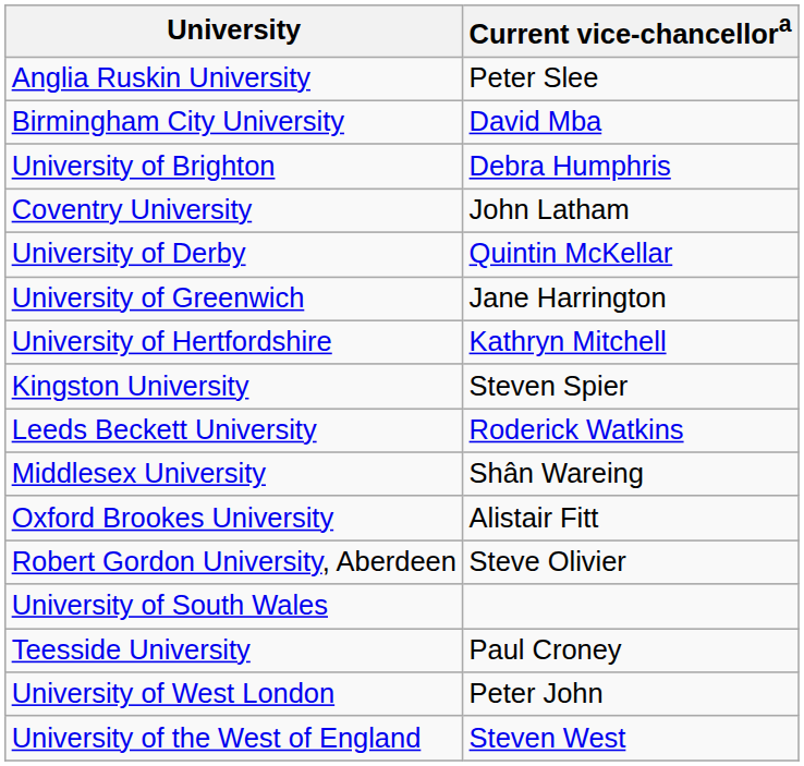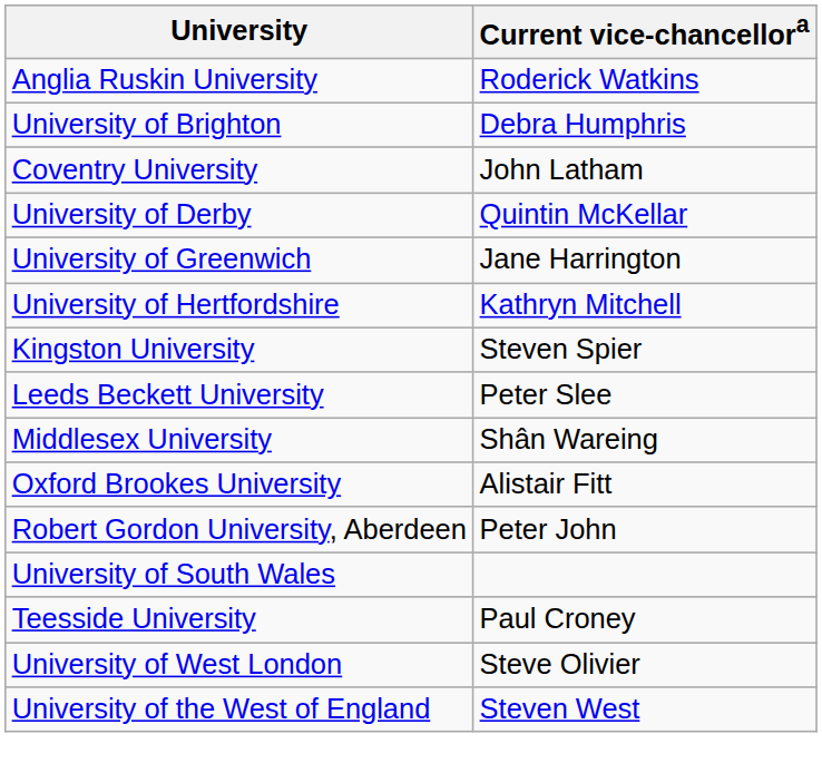Anglia Ruskin University | Current vice-chancellora: Peter Slee -> Roderick Watkins
- row: Birmingham City University | David Mba
Leeds Beckett University | Current vice-chancellora: Roderick Watkins -> Peter Slee
Robert Gordon University, Aberdeen | Current vice-chancellora: Steve Olivier -> Peter John
University of West London | Current vice-chancellora: Peter John -> Steve Olivier
